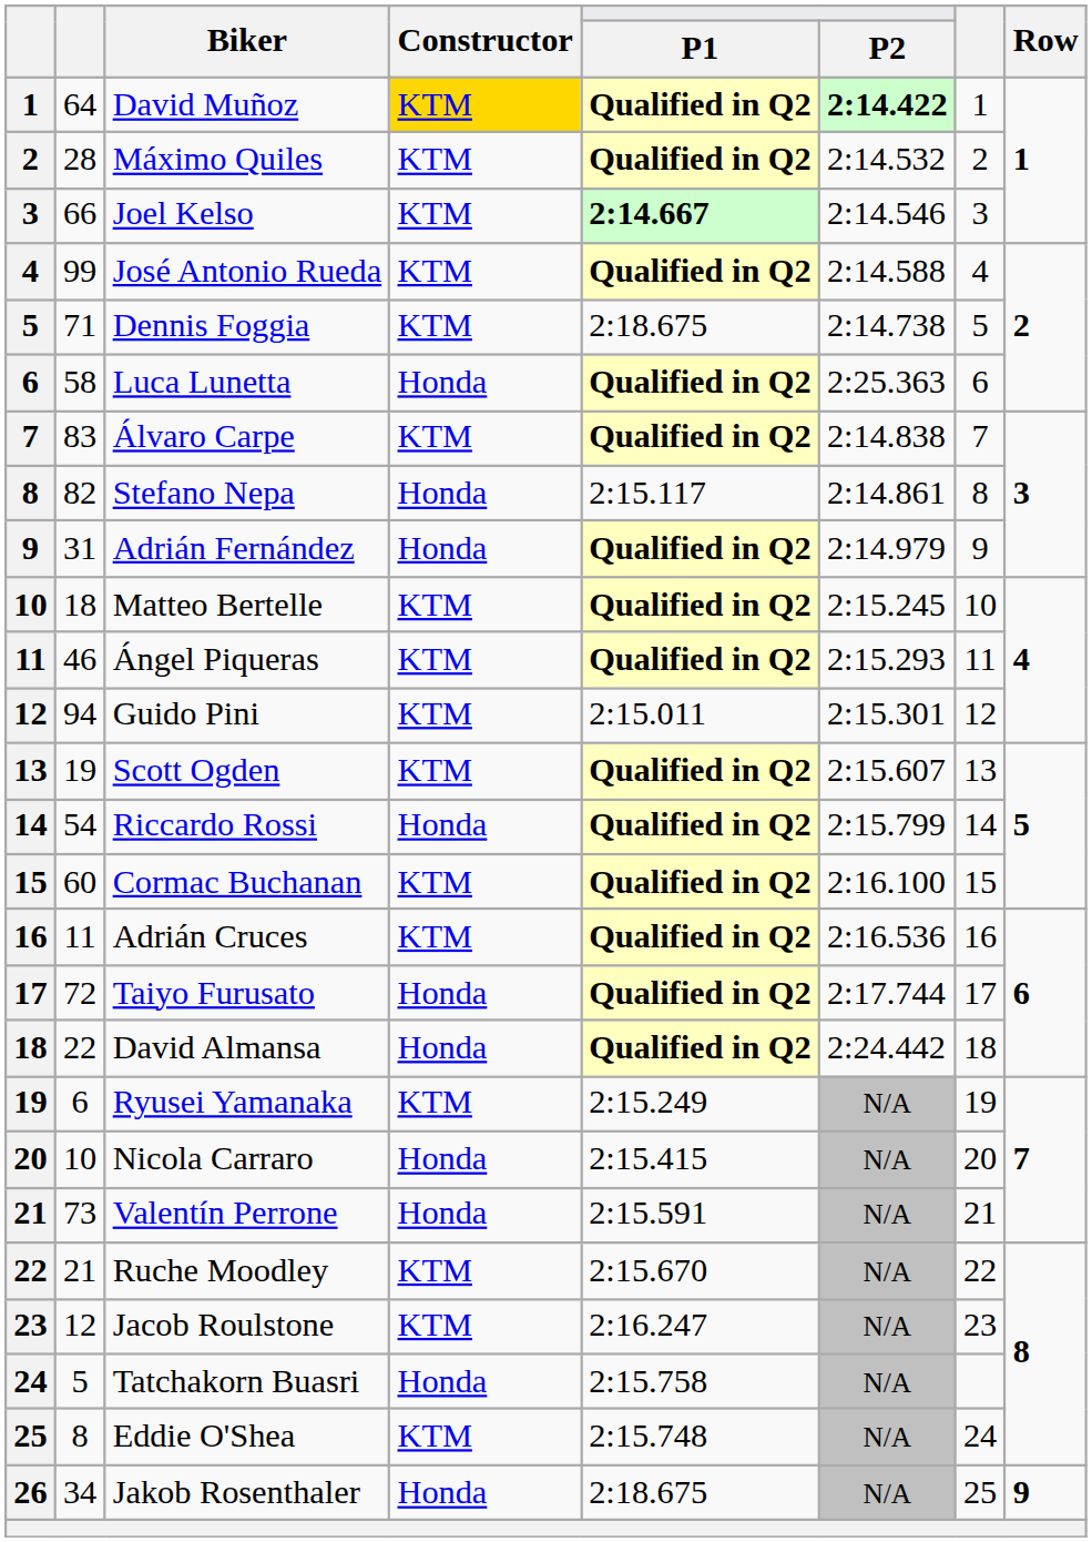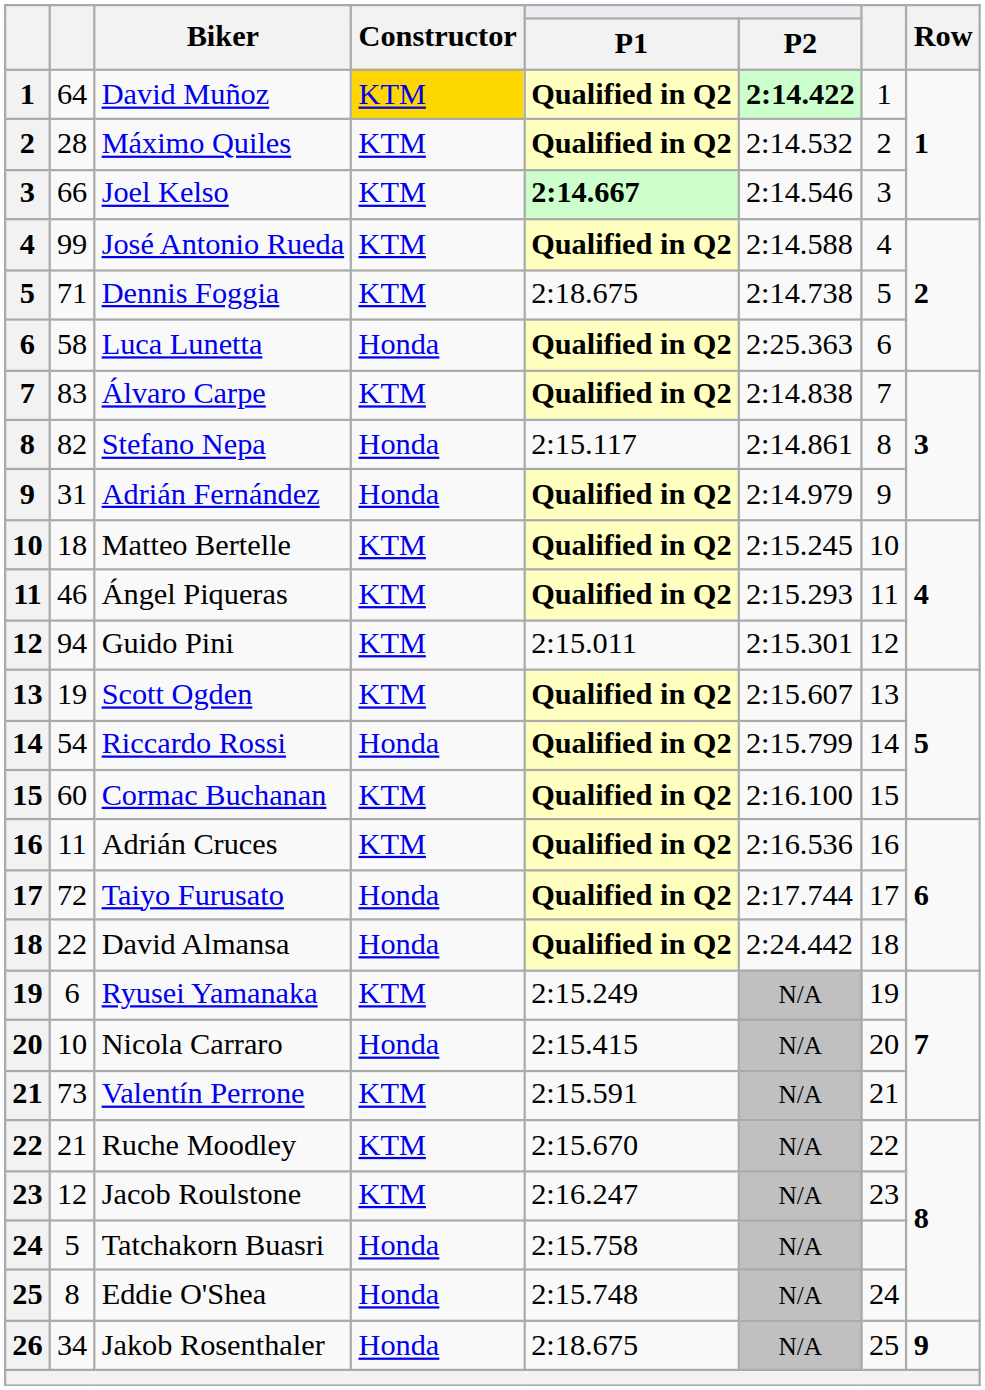Valentín Perrone | Constructor: Honda -> KTM
Eddie O'Shea | Constructor: KTM -> Honda
